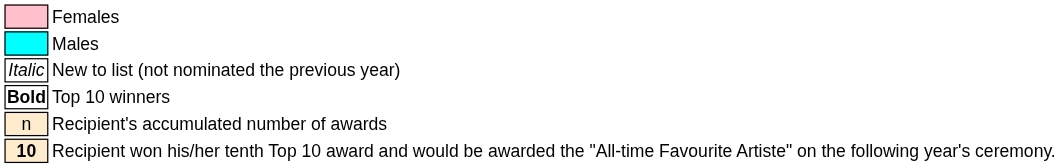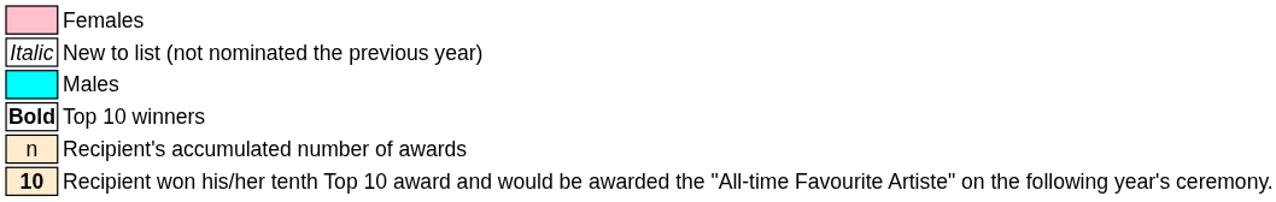rows swapped: Males <-> New to list (not nominated the previous year)
